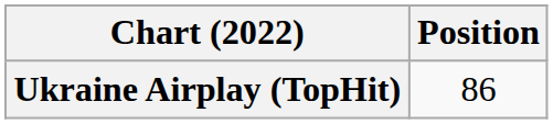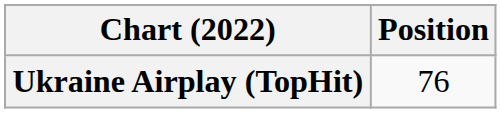Ukraine Airplay (TopHit) | Position: 86 -> 76
